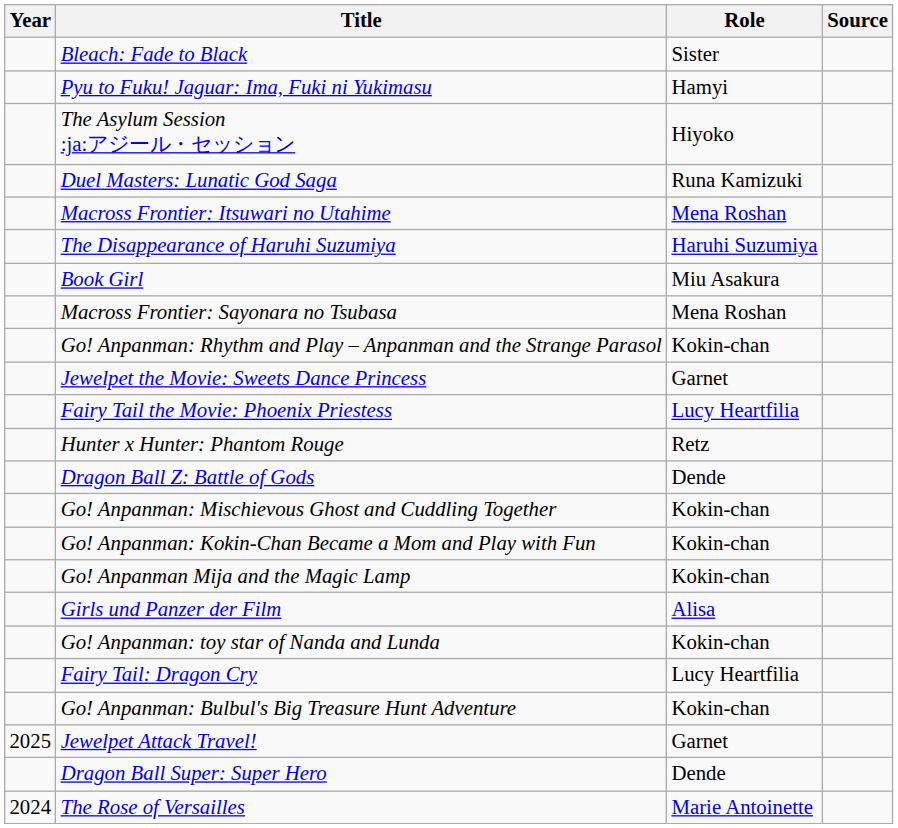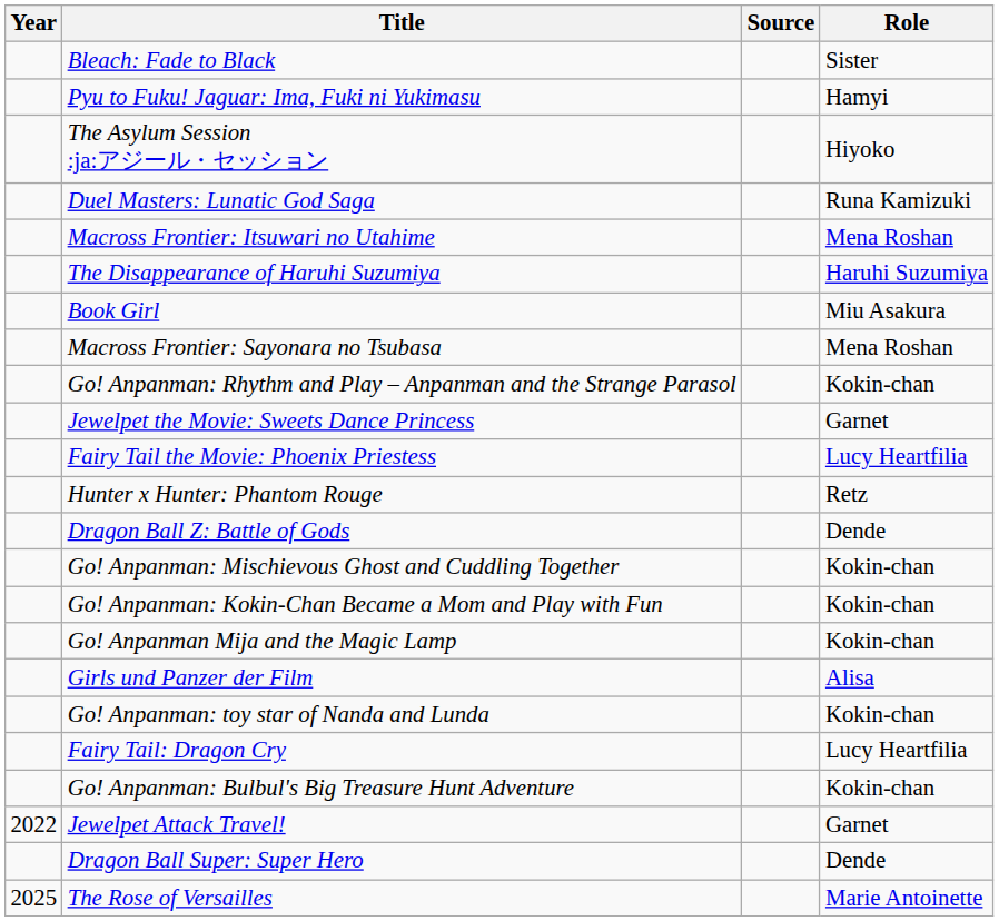columns swapped: Role <-> Source
Jewelpet Attack Travel! | Year: 2025 -> 2022
The Rose of Versailles | Year: 2024 -> 2025
